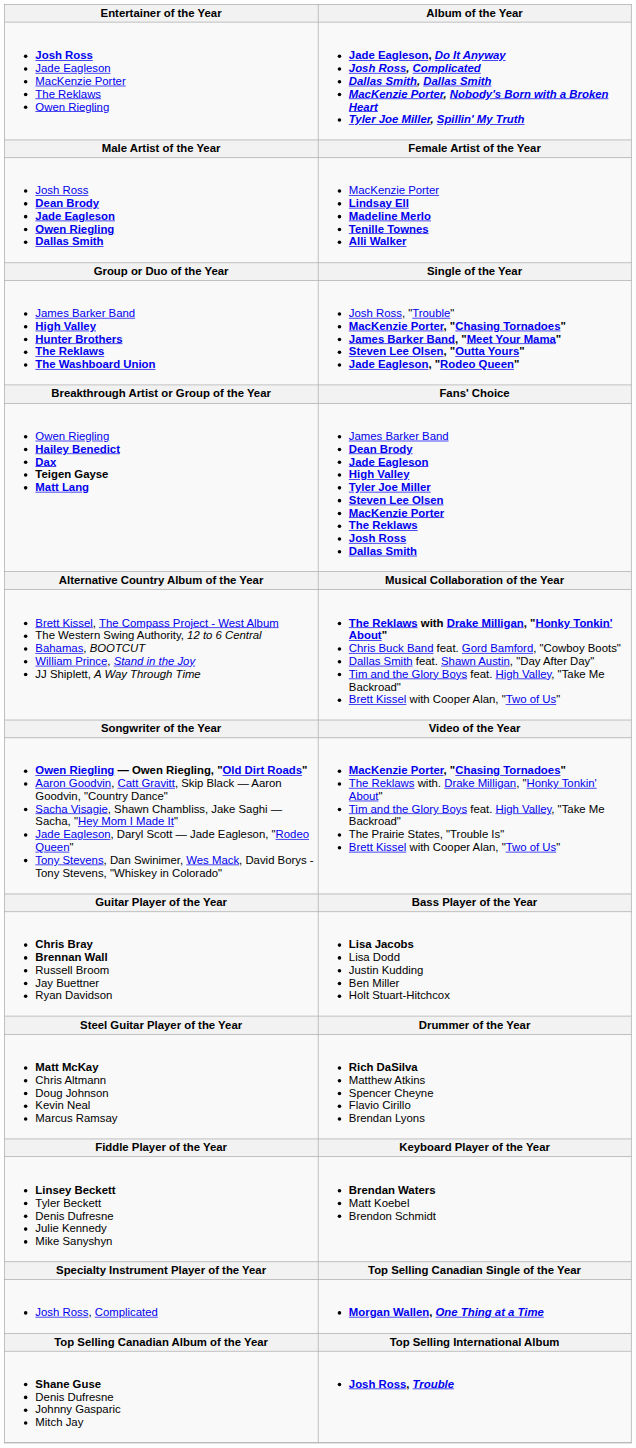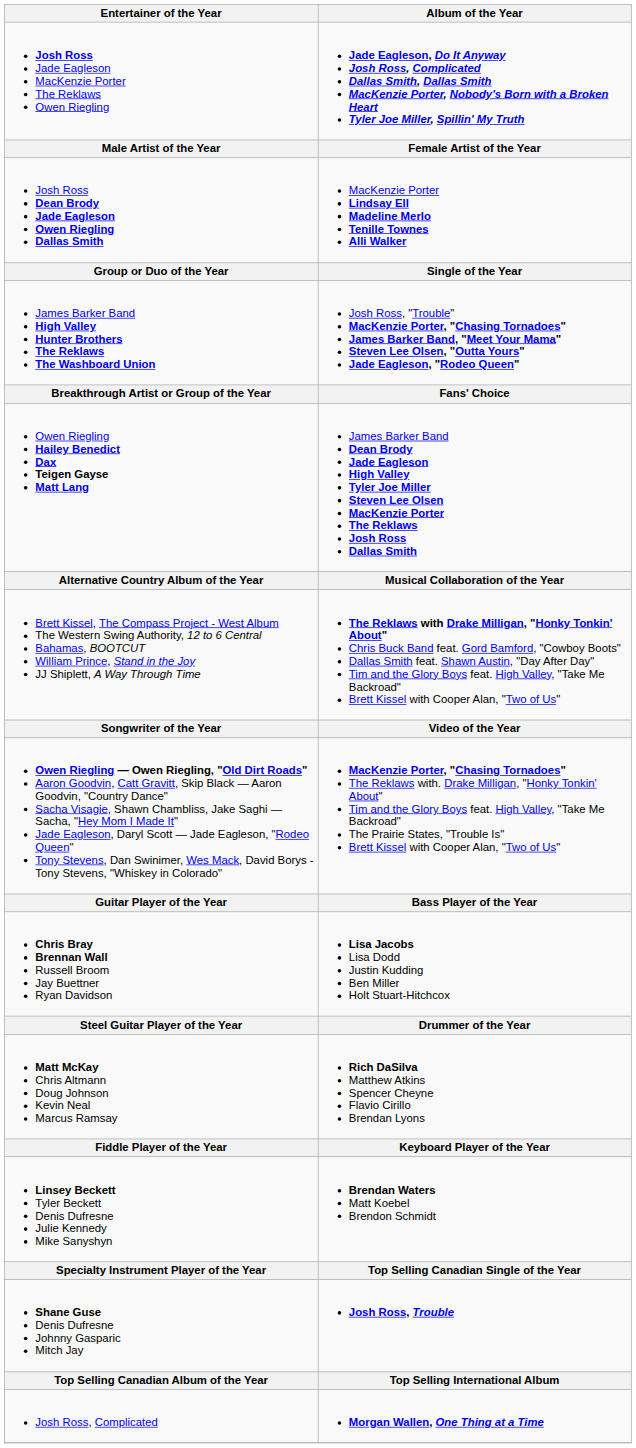rows swapped: Shane Guse Denis Dufresne Johnny Gasparic Mitch Jay <-> Josh Ross, Complicated
